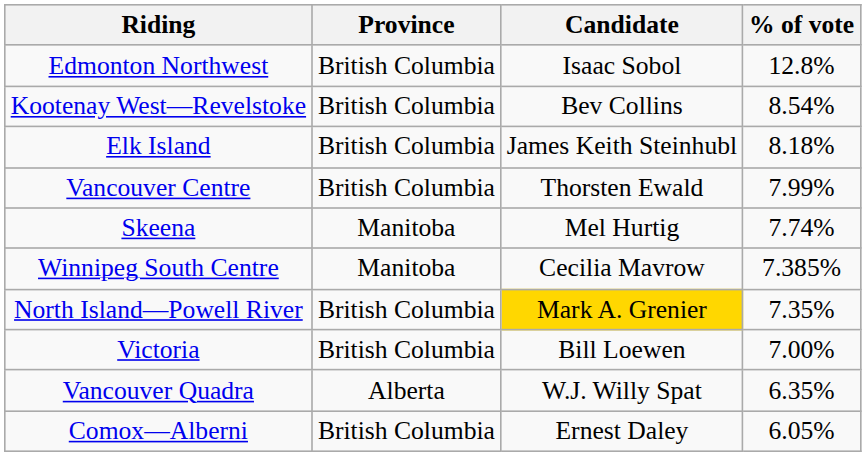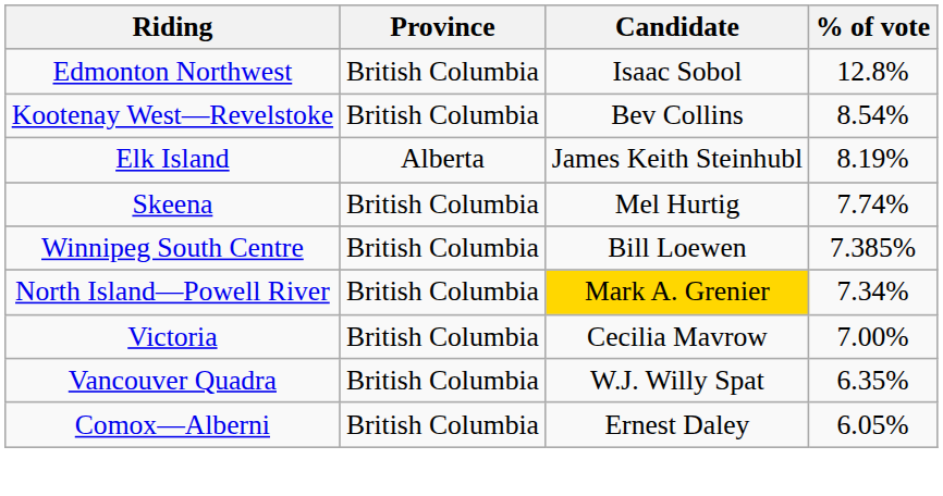Elk Island | Province: British Columbia -> Alberta
Elk Island | % of vote: 8.18% -> 8.19%
- row: Vancouver Centre | British Columbia | Thorsten Ewald | 7.99%
Skeena | Province: Manitoba -> British Columbia
Winnipeg South Centre | Province: Manitoba -> British Columbia
Winnipeg South Centre | Candidate: Cecilia Mavrow -> Bill Loewen
North Island—Powell River | % of vote: 7.35% -> 7.34%
Victoria | Candidate: Bill Loewen -> Cecilia Mavrow
Vancouver Quadra | Province: Alberta -> British Columbia
